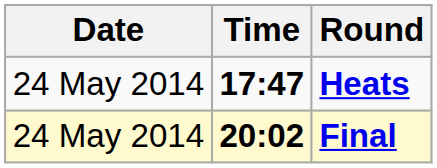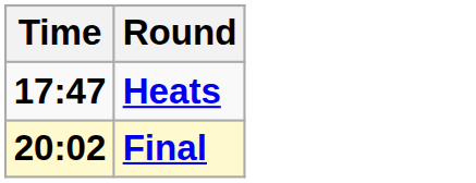- column: Date | 24 May 2014 | 24 May 2014
